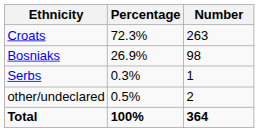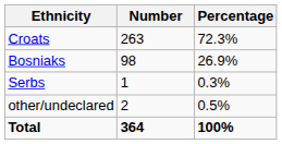columns swapped: Number <-> Percentage
